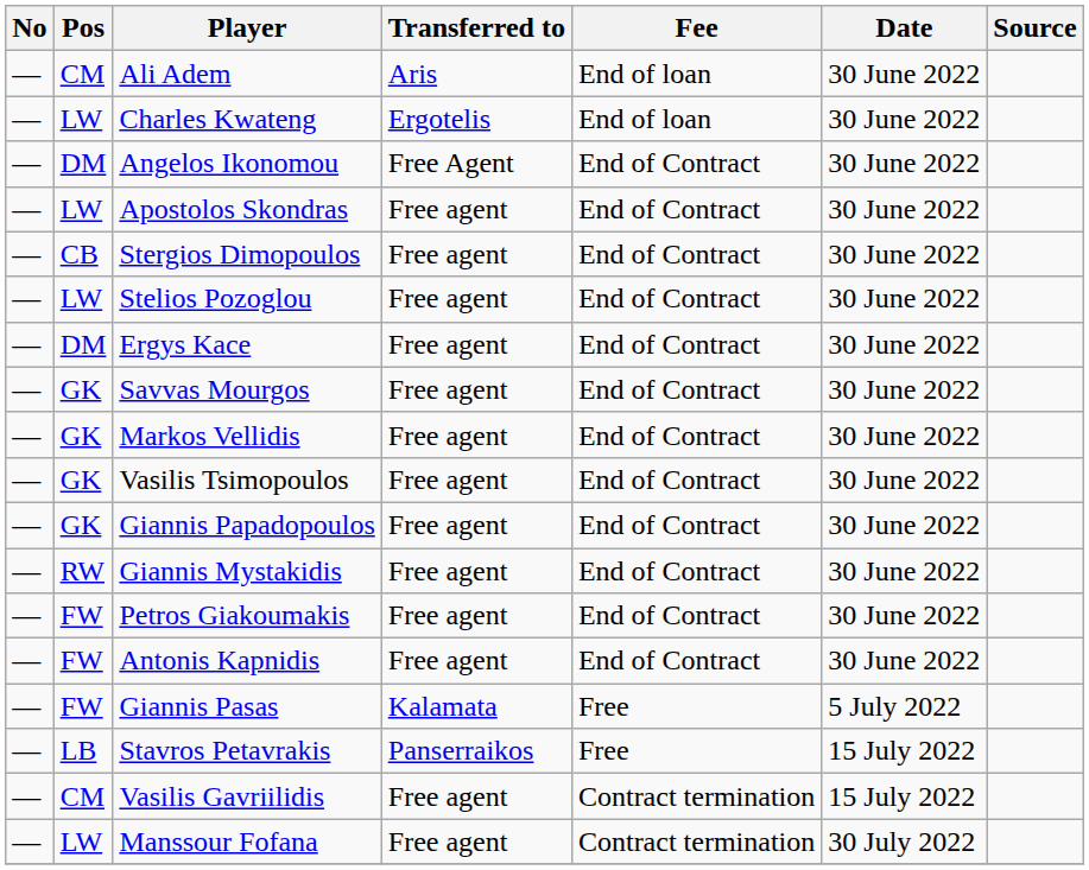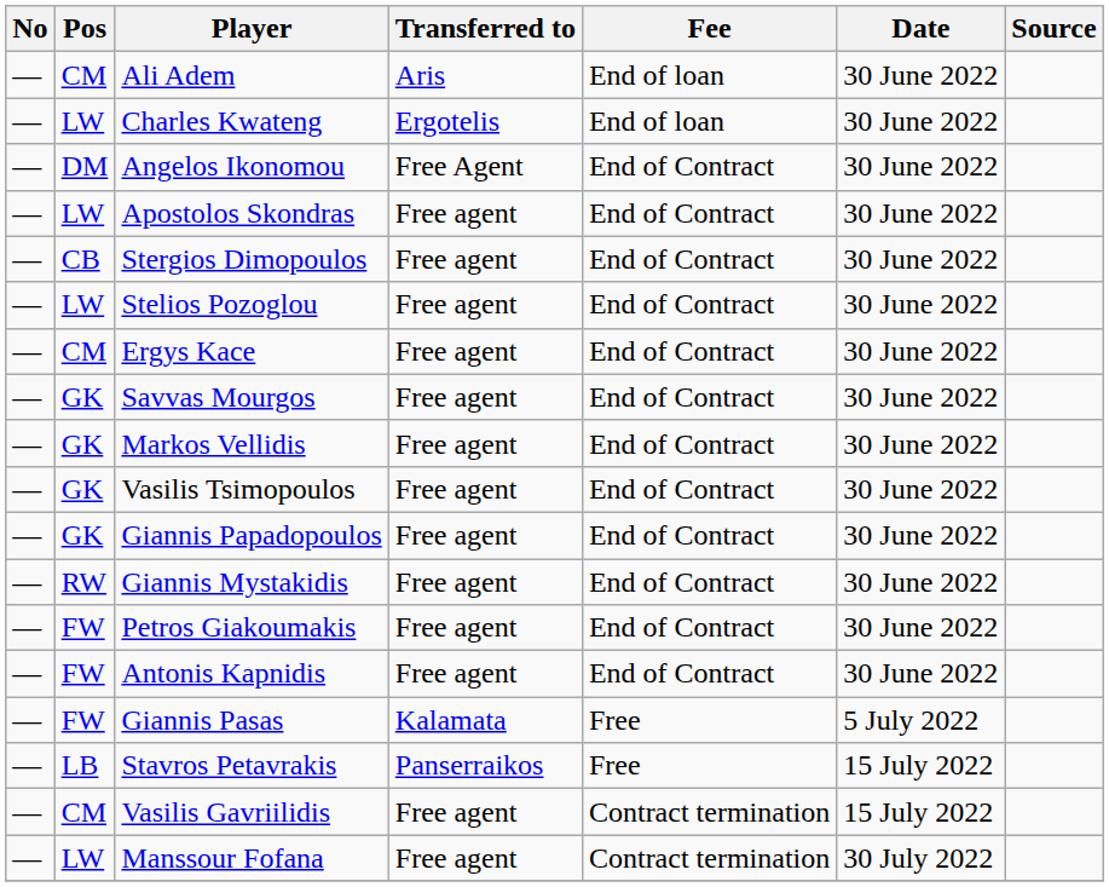Ergys Kace | Pos: DM -> CM
